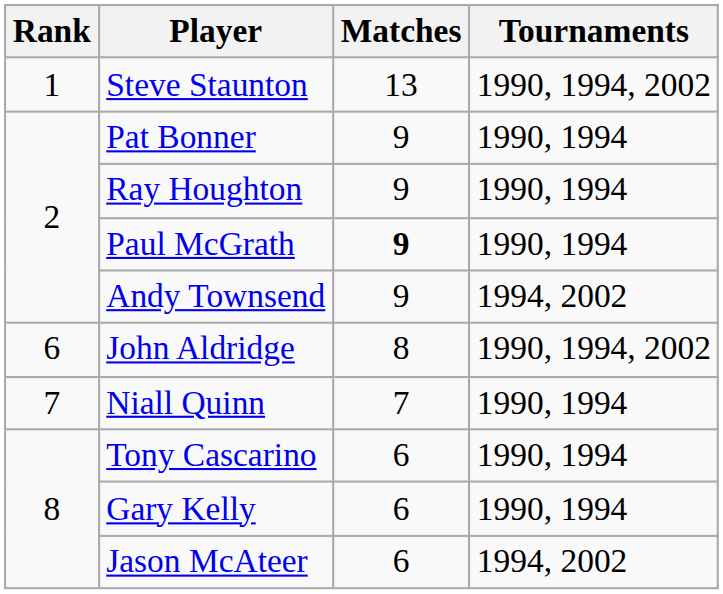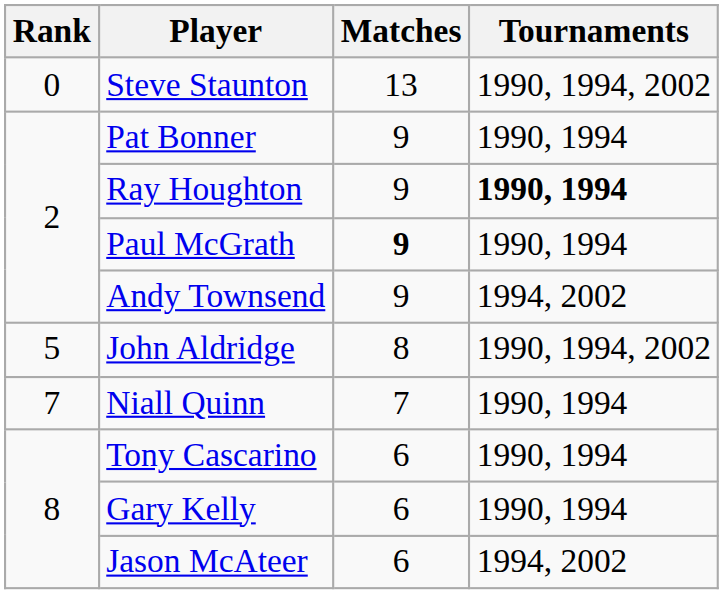Steve Staunton | Rank: 1 -> 0
Ray Houghton | Tournaments: normal -> bold
John Aldridge | Rank: 6 -> 5
